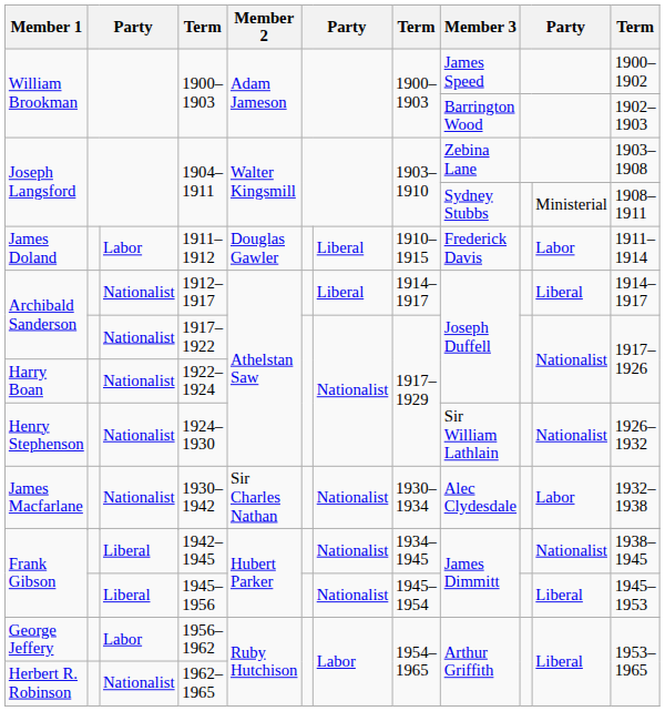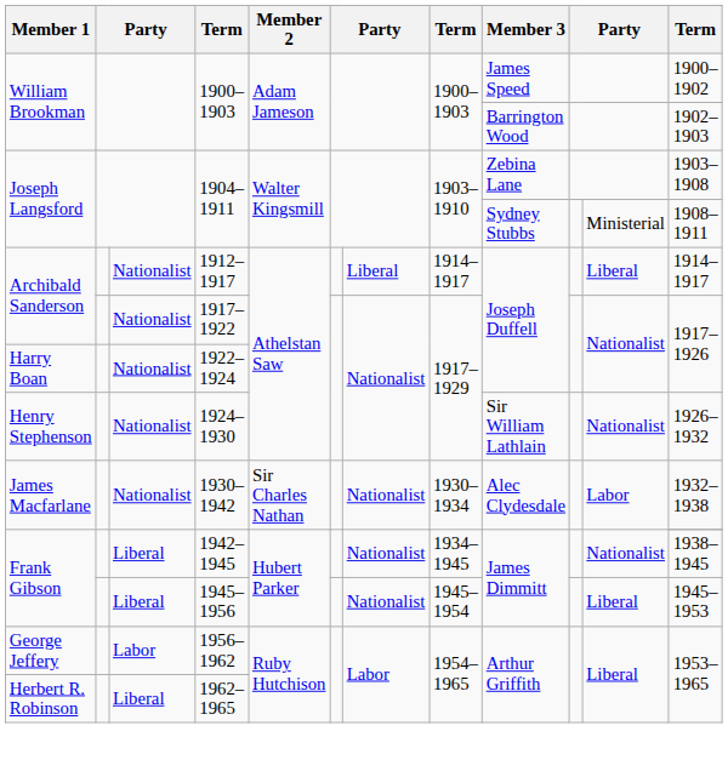- row: James Doland | Labor | 1911–1912 | Douglas Gawler | Liberal | 1910–1915 | Frederick Davis | Labor | 1911–1914
1962–1965 | column 3: Nationalist -> Liberal
